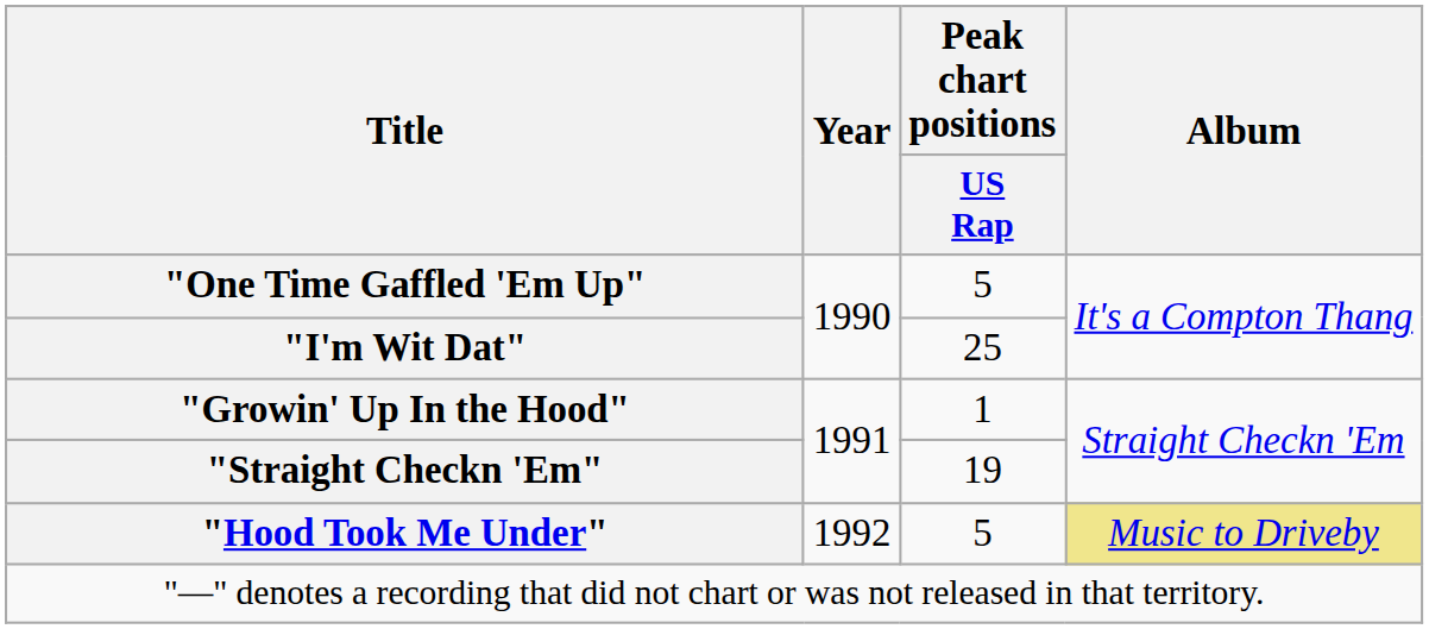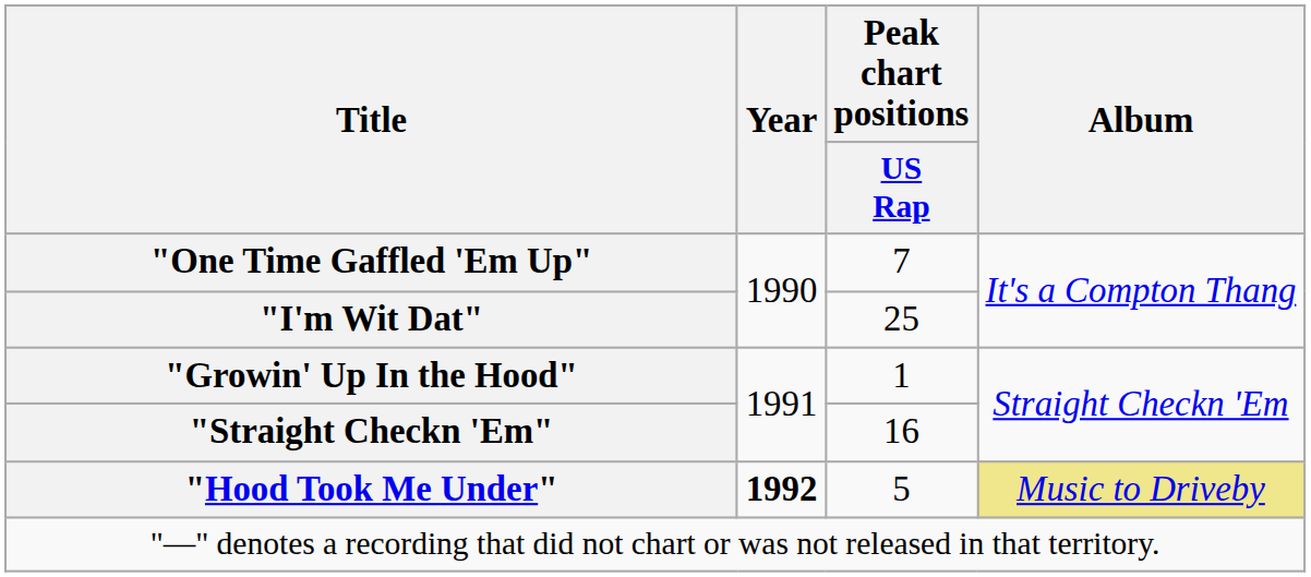"One Time Gaffled 'Em Up" | Peak chart positions / US Rap: 5 -> 7
"Straight Checkn 'Em" | Peak chart positions / US Rap: 19 -> 16
"Hood Took Me Under" | Year: normal -> bold
